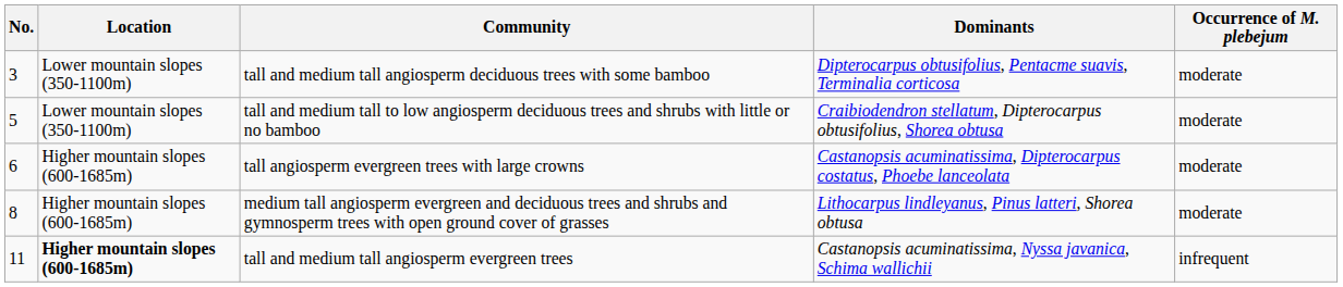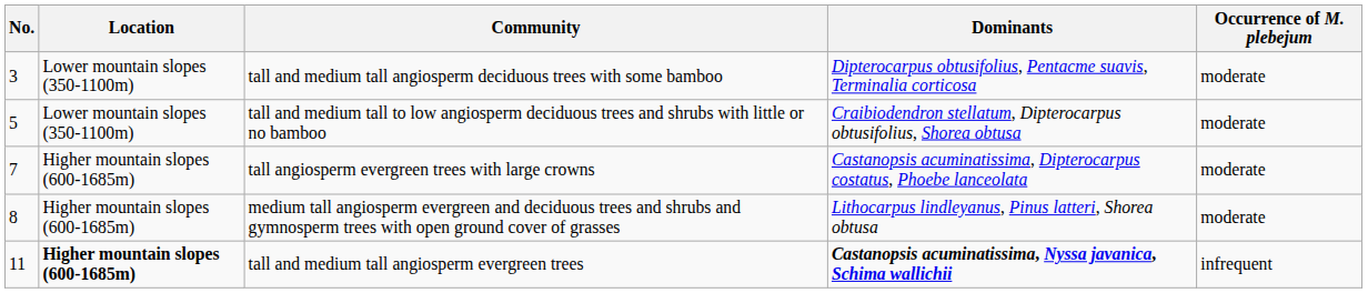tall angiosperm evergreen trees with large crowns | No.: 6 -> 7
tall and medium tall angiosperm evergreen trees | Dominants: normal -> bold
